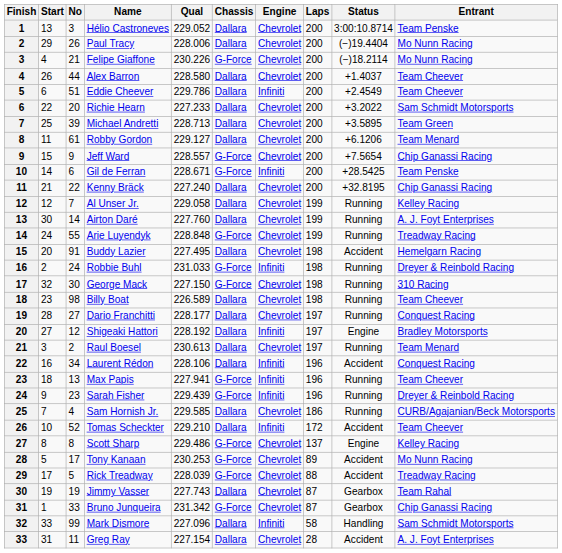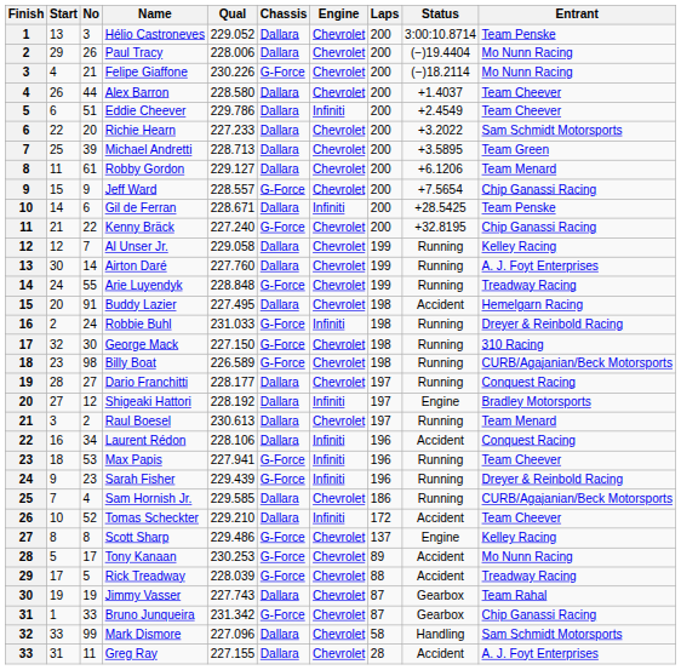Gil de Ferran | Chassis: G-Force -> Dallara
Kenny Bräck | Chassis: Dallara -> G-Force
Billy Boat | Chassis: Dallara -> G-Force
Billy Boat | Entrant: Team Cheever -> CURB/Agajanian/Beck Motorsports
Max Papis | No: 13 -> 53
Mark Dismore | Engine: Infiniti -> Chevrolet
Greg Ray | Qual: 227.154 -> 227.155
